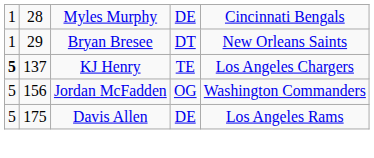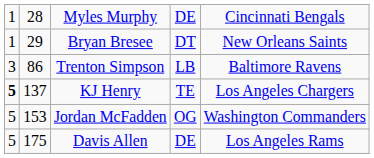+ row: 3 | 86 | Trenton Simpson | LB | Baltimore Ravens
Jordan McFadden | column 2: 156 -> 153
